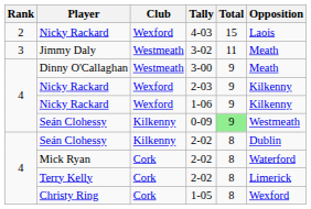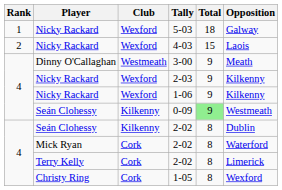+ row: 1 | Nicky Rackard | Wexford | 5-03 | 18 | Galway
- row: 3 | Jimmy Daly | Westmeath | 3-02 | 11 | Meath
